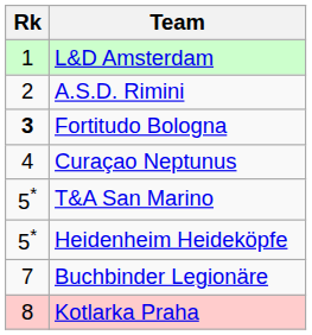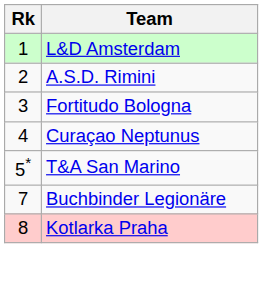Fortitudo Bologna | Rk: bold -> normal
- row: 5* | Heidenheim Heideköpfe
